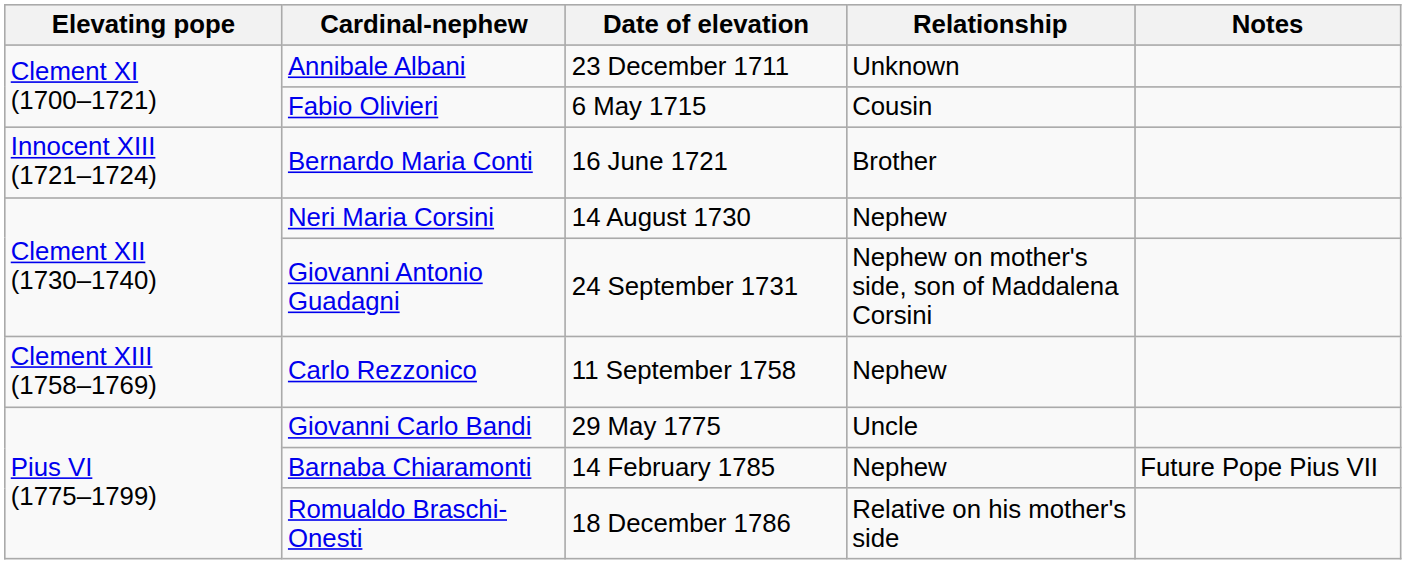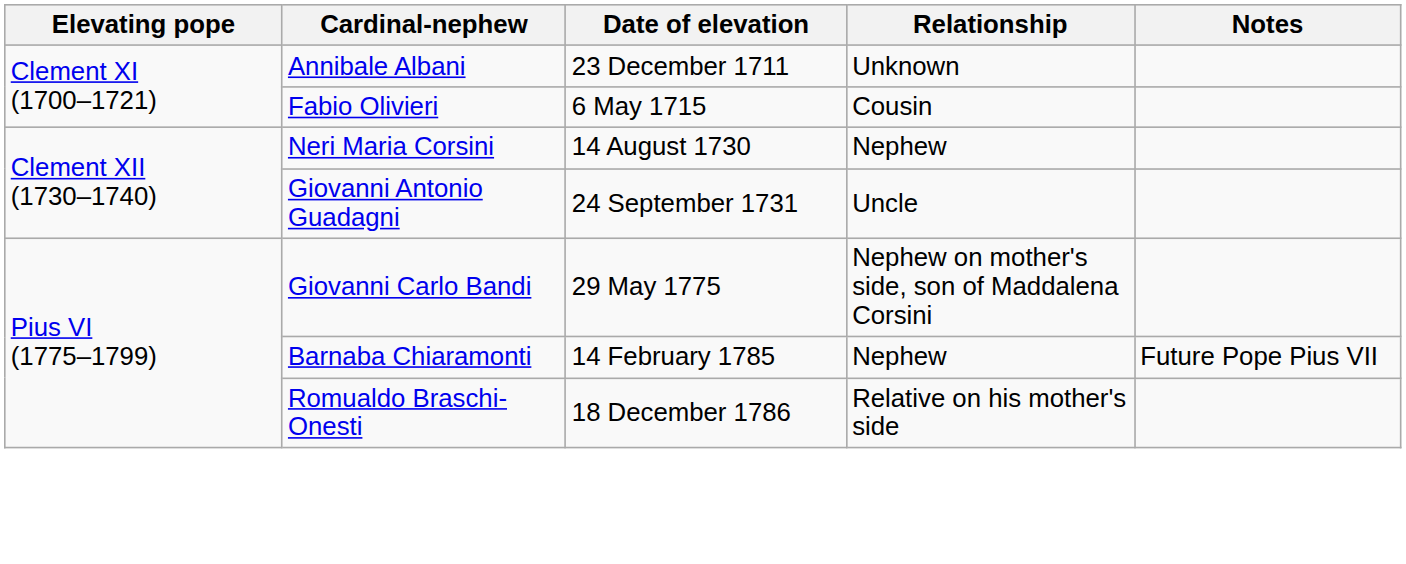- row: Innocent XIII (1721–1724) | Bernardo Maria Conti | 16 June 1721 | Brother
Giovanni Antonio Guadagni | Relationship: Nephew on mother's side, son of Maddalena Corsini -> Uncle
- row: Clement XIII (1758–1769) | Carlo Rezzonico | 11 September 1758 | Nephew
Giovanni Carlo Bandi | Relationship: Uncle -> Nephew on mother's side, son of Maddalena Corsini
